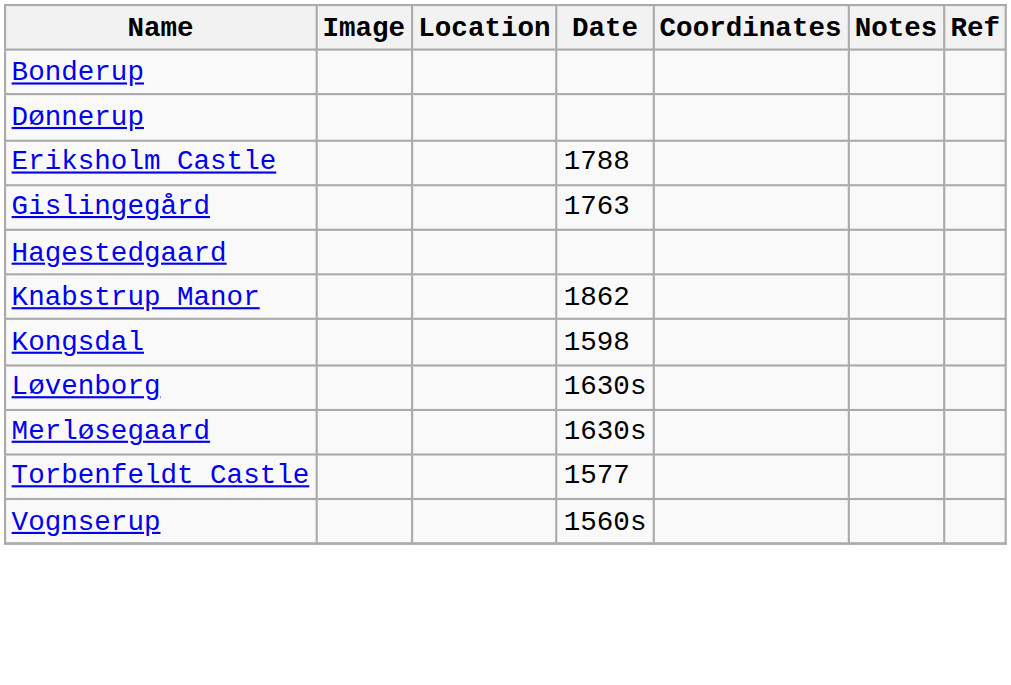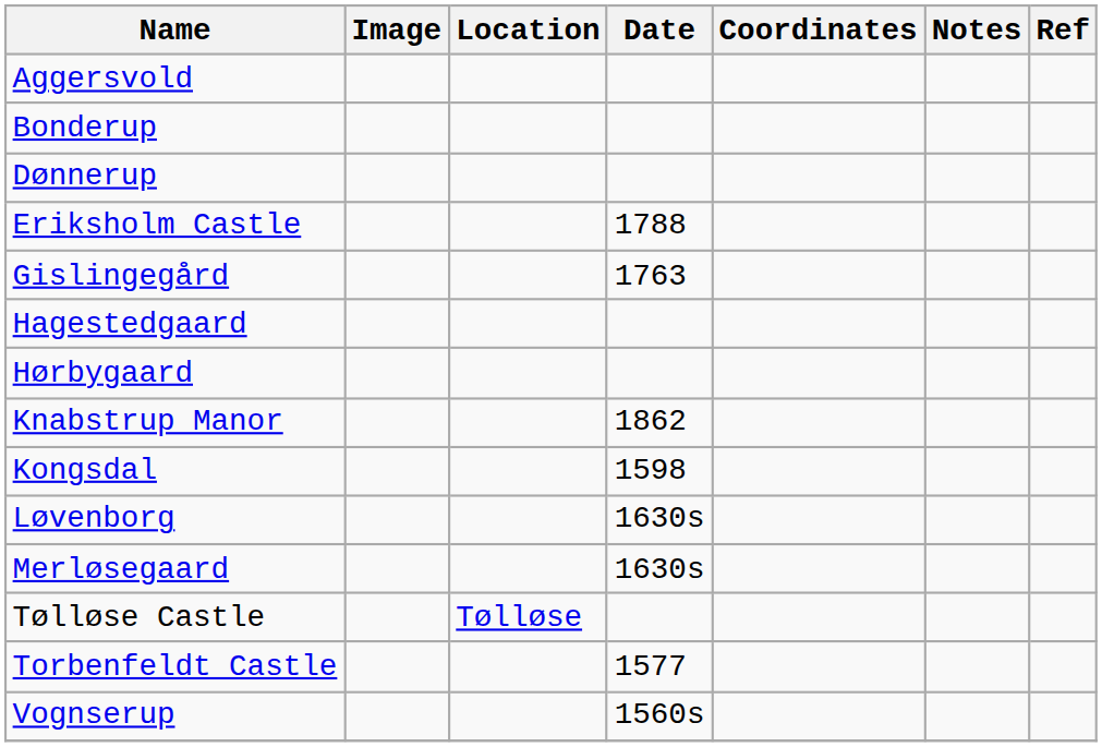+ row: Aggersvold
+ row: Hørbygaard
+ row: Tølløse Castle | Tølløse
